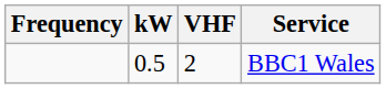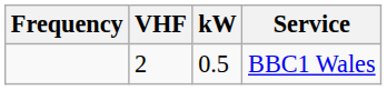columns swapped: VHF <-> kW
